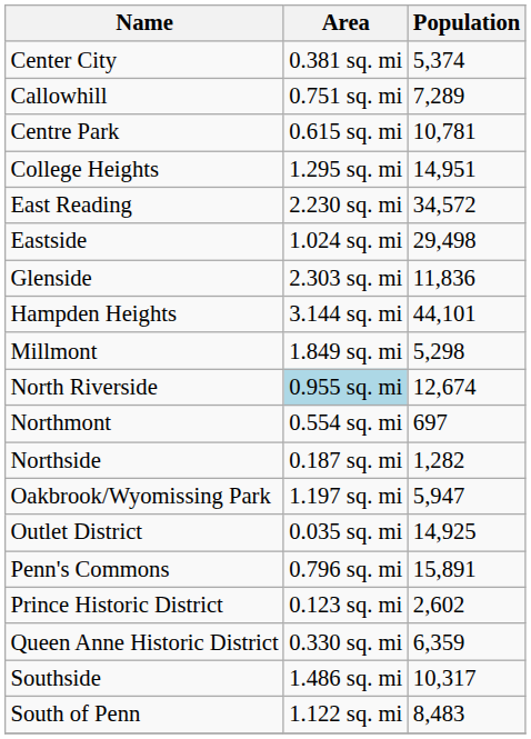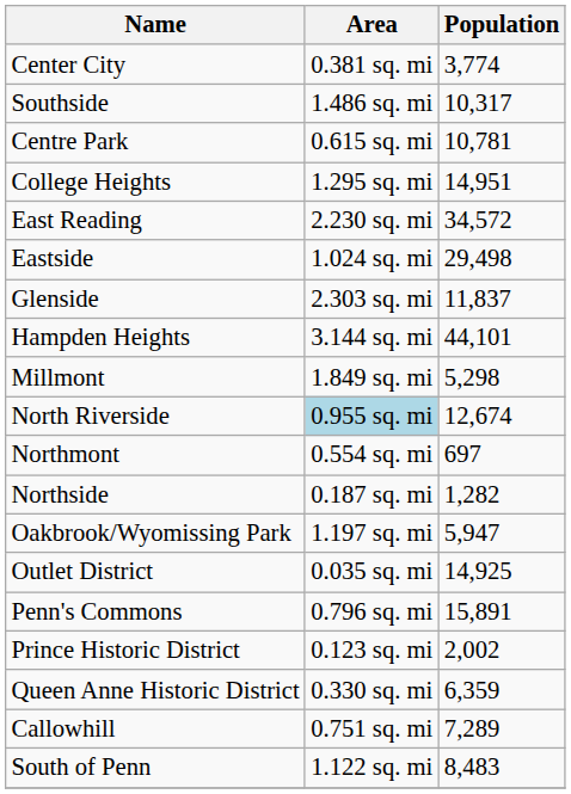Center City | Population: 5,374 -> 3,774
rows swapped: Callowhill <-> Southside
Glenside | Population: 11,836 -> 11,837
Prince Historic District | Population: 2,602 -> 2,002
